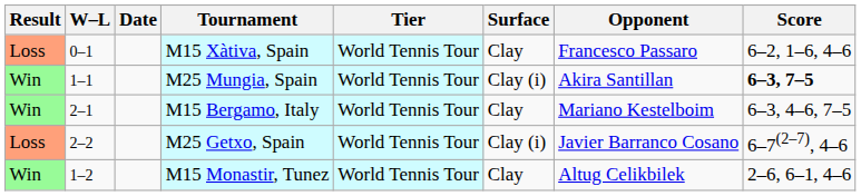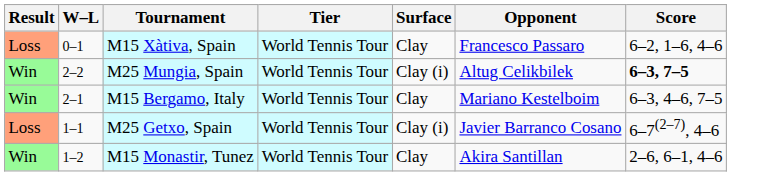- column: Date
M25 Mungia, Spain | W–L: 1–1 -> 2–2
M25 Mungia, Spain | Opponent: Akira Santillan -> Altug Celikbilek
M25 Getxo, Spain | W–L: 2–2 -> 1–1
M15 Monastir, Tunez | Opponent: Altug Celikbilek -> Akira Santillan
